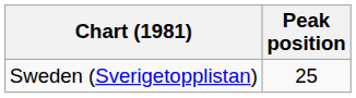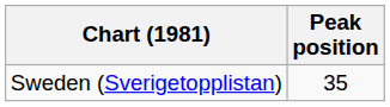Sweden (Sverigetopplistan) | Peak position: 25 -> 35
